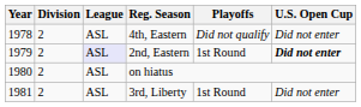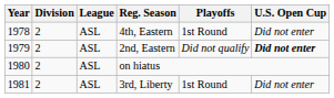4th, Eastern | Playoffs: Did not qualify -> 1st Round
2nd, Eastern | League: lavender background -> no background
2nd, Eastern | Playoffs: 1st Round -> Did not qualify
